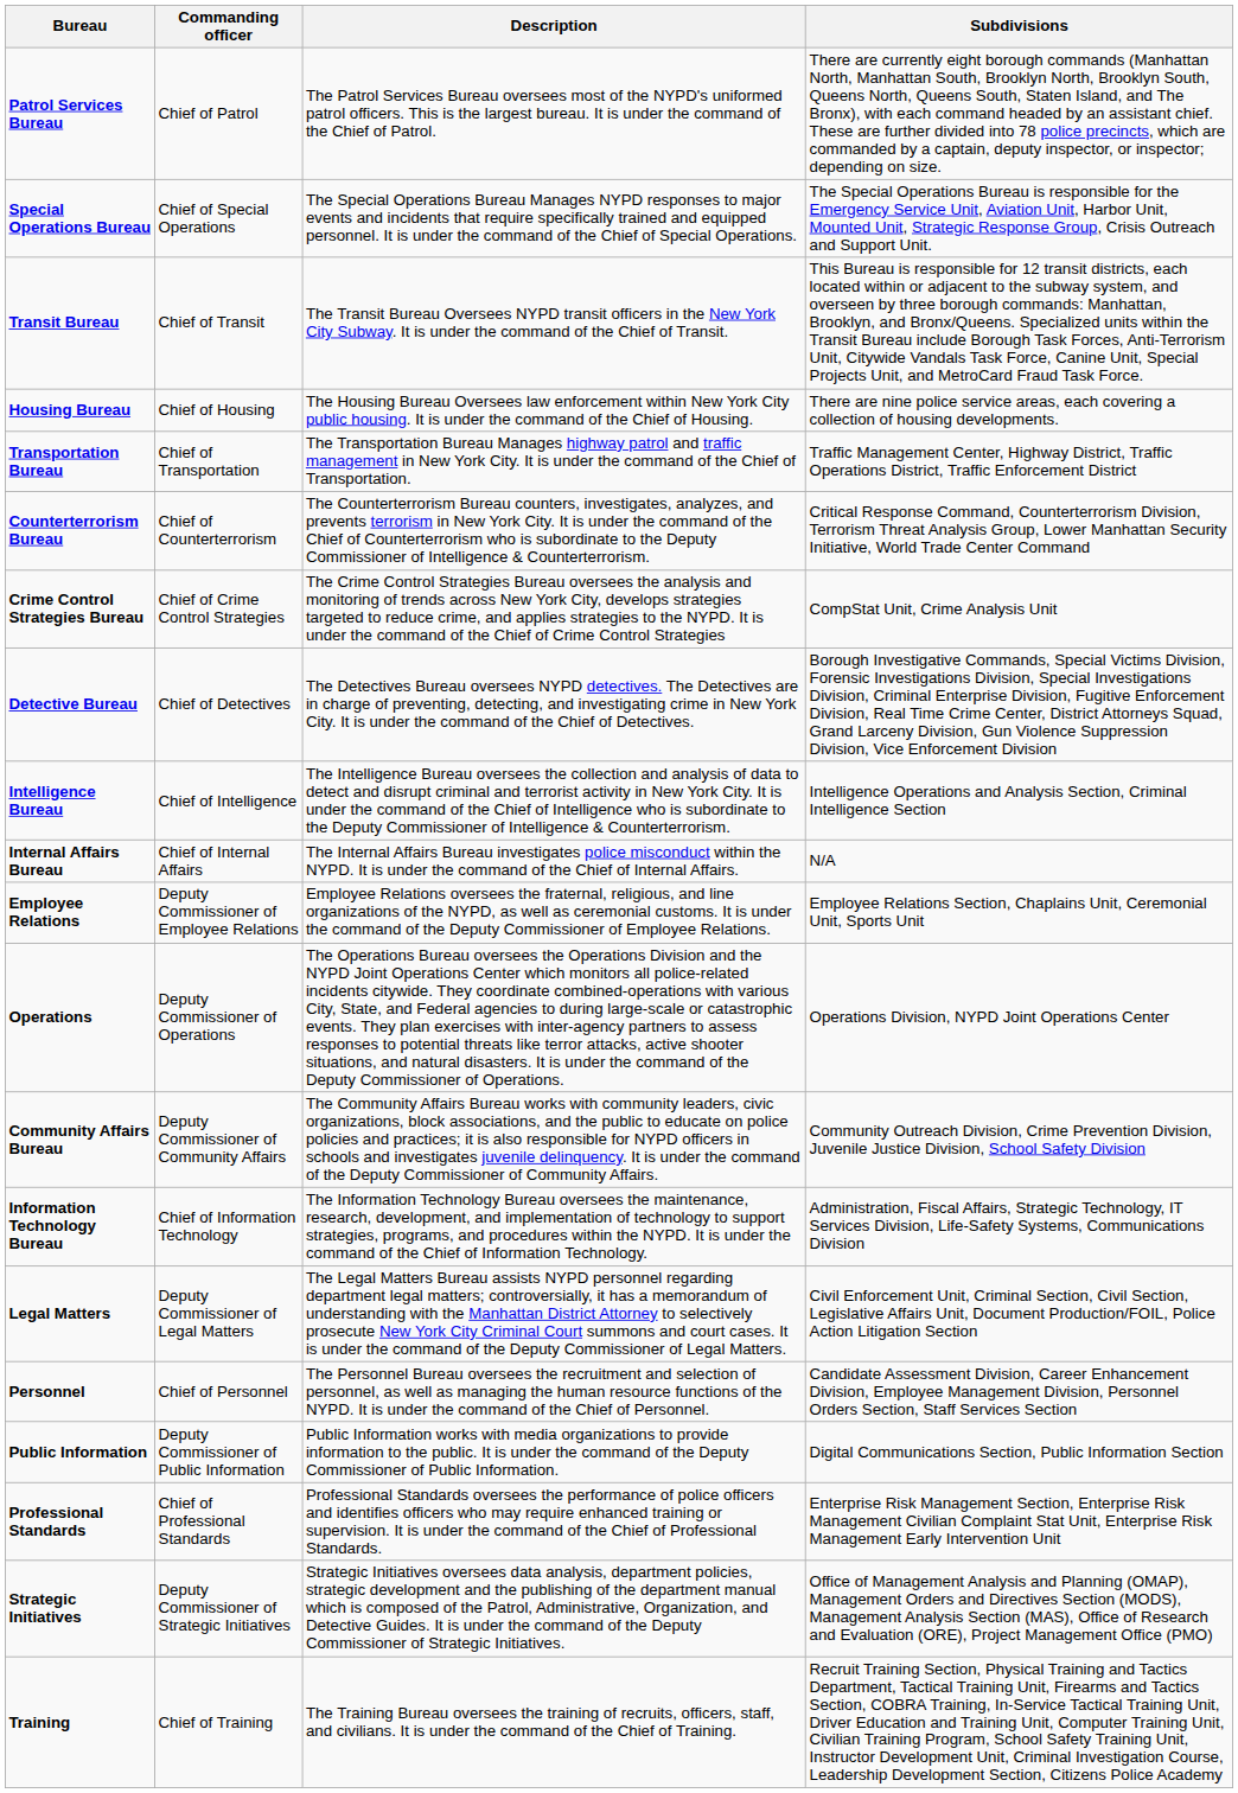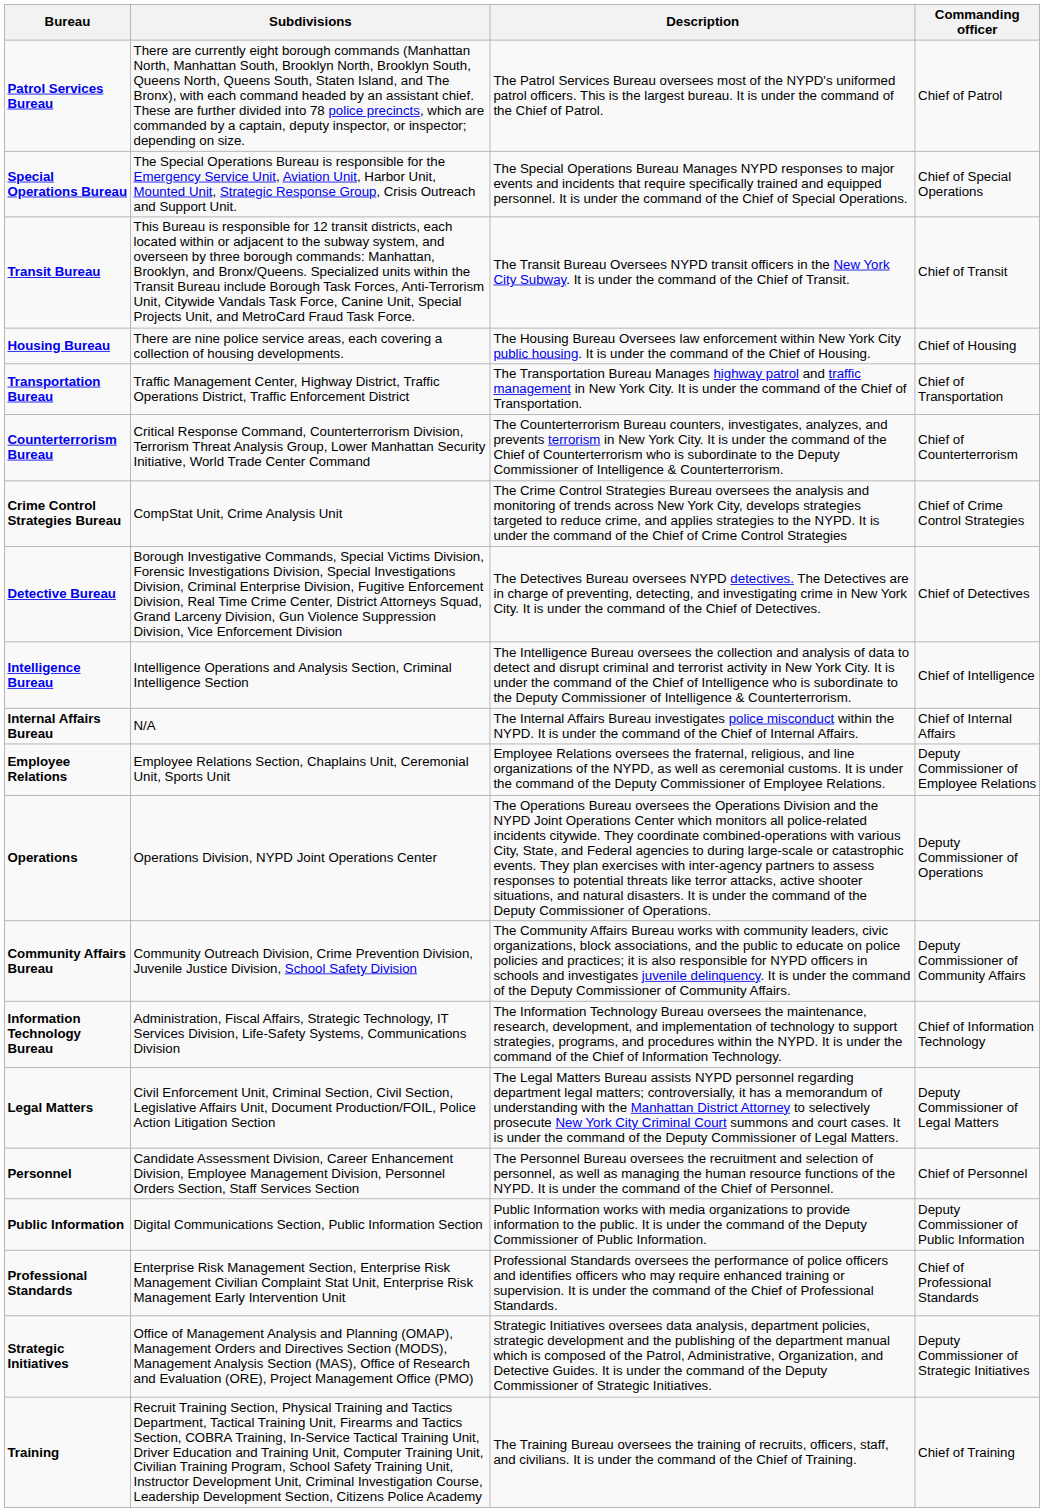columns swapped: Commanding officer <-> Subdivisions
